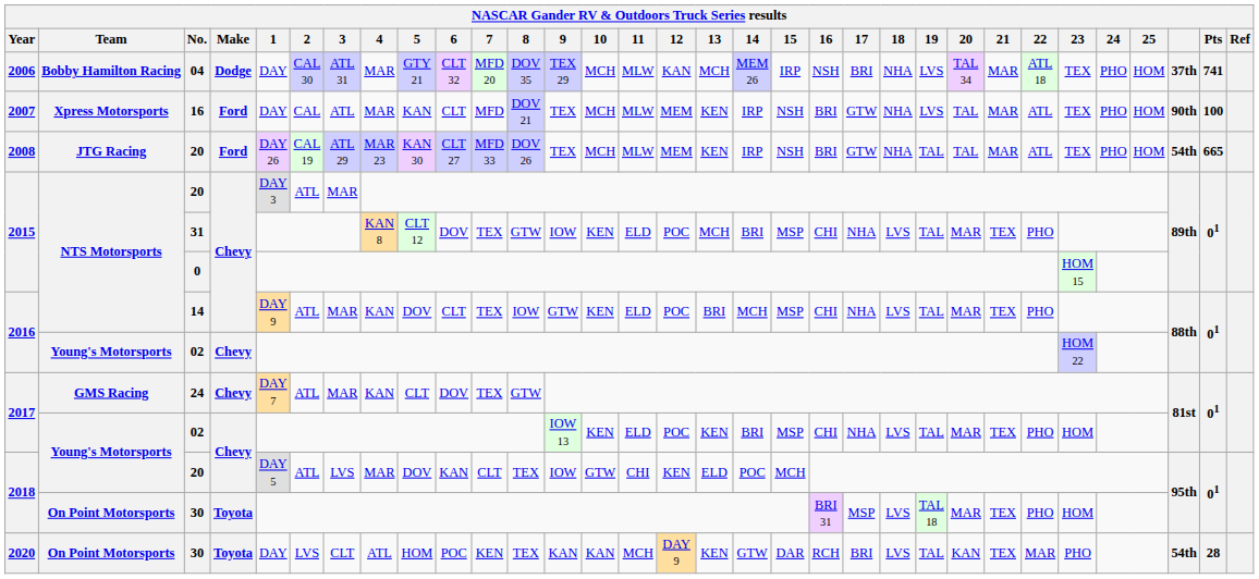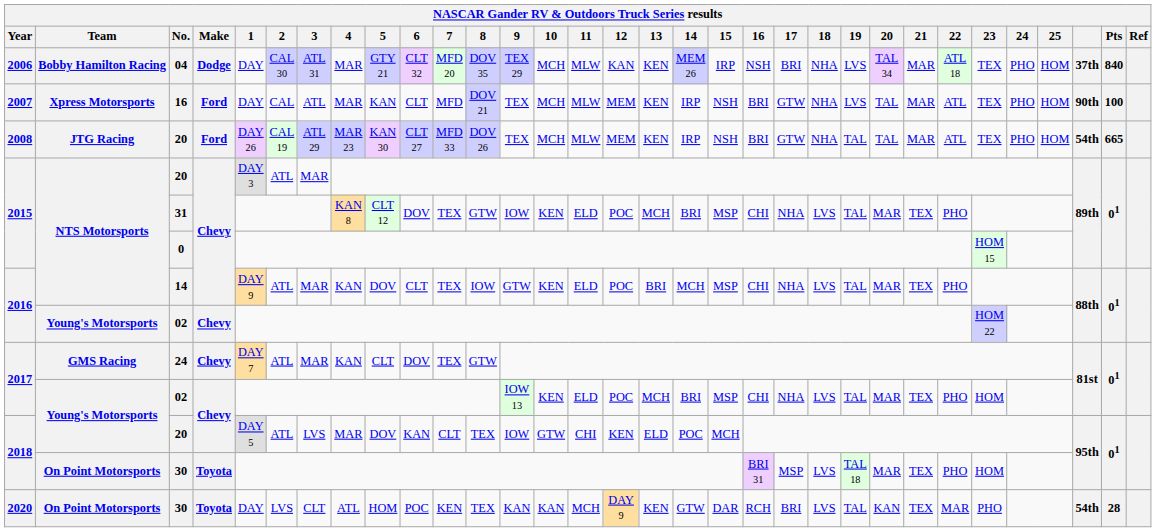04 | 13: MCH -> KEN
04 | Pts: 741 -> 840
2017 / 02 | 13: KEN -> MCH
